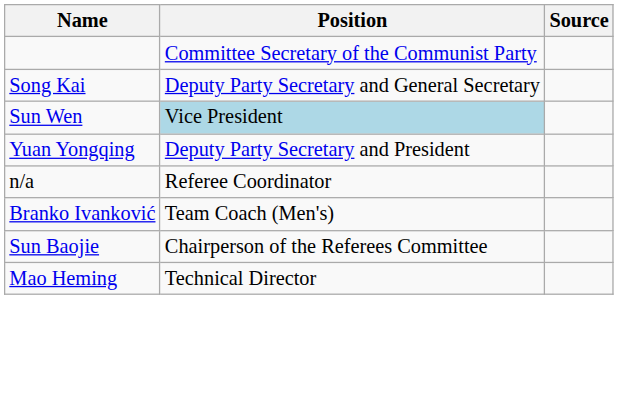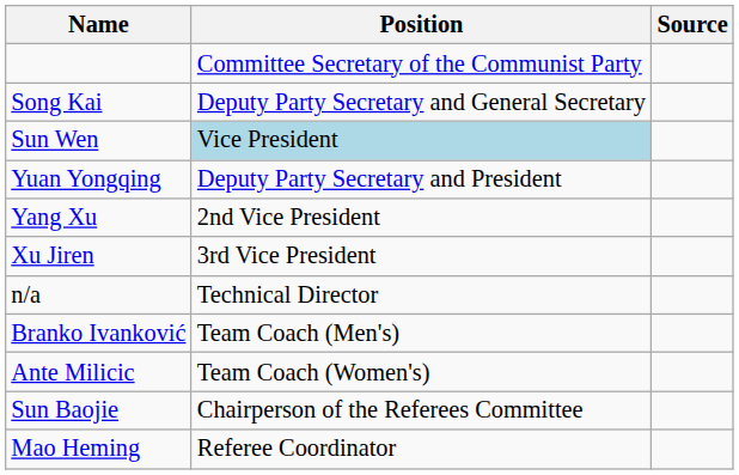+ row: Yang Xu | 2nd Vice President
+ row: Xu Jiren | 3rd Vice President
n/a | Position: Referee Coordinator -> Technical Director
+ row: Ante Milicic | Team Coach (Women's)
Mao Heming | Position: Technical Director -> Referee Coordinator
